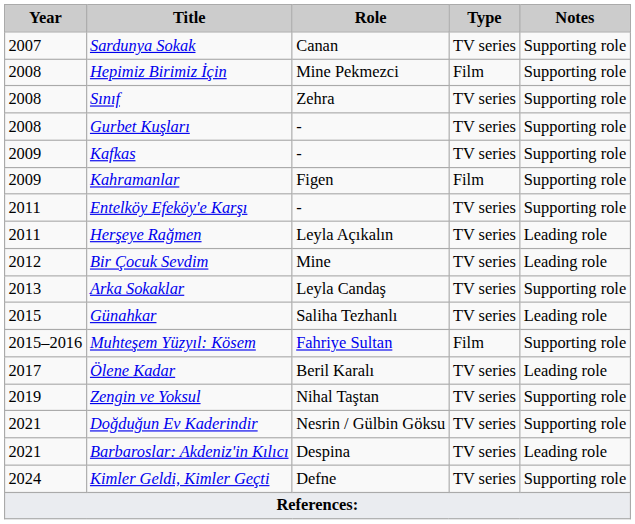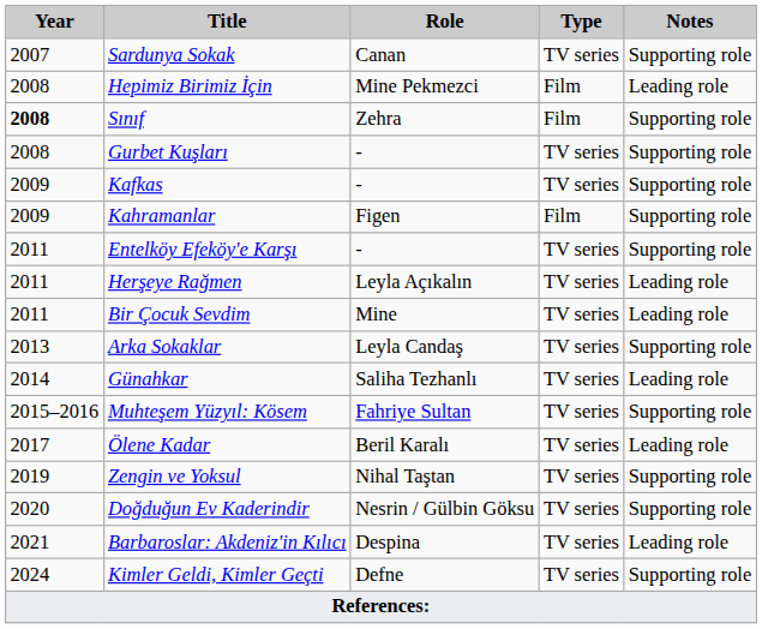Hepimiz Birimiz İçin | Notes: Supporting role -> Leading role
Sınıf | Year: normal -> bold
Sınıf | Type: TV series -> Film
Bir Çocuk Sevdim | Year: 2012 -> 2011
Günahkar | Year: 2015 -> 2014
Muhteşem Yüzyıl: Kösem | Type: Film -> TV series
Doğduğun Ev Kaderindir | Year: 2021 -> 2020
